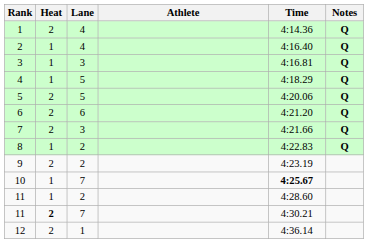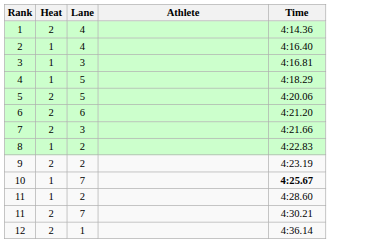- column: Notes | Q | Q | Q | Q | Q | Q | Q | Q
11 / 7 | Heat: bold -> normal
